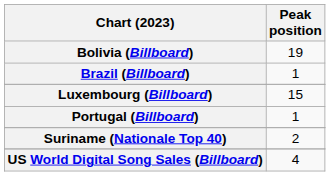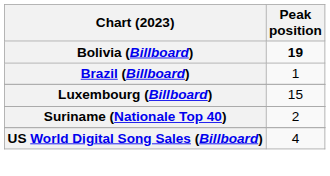Bolivia (Billboard) | Peak position: normal -> bold
- row: Portugal (Billboard) | 1
